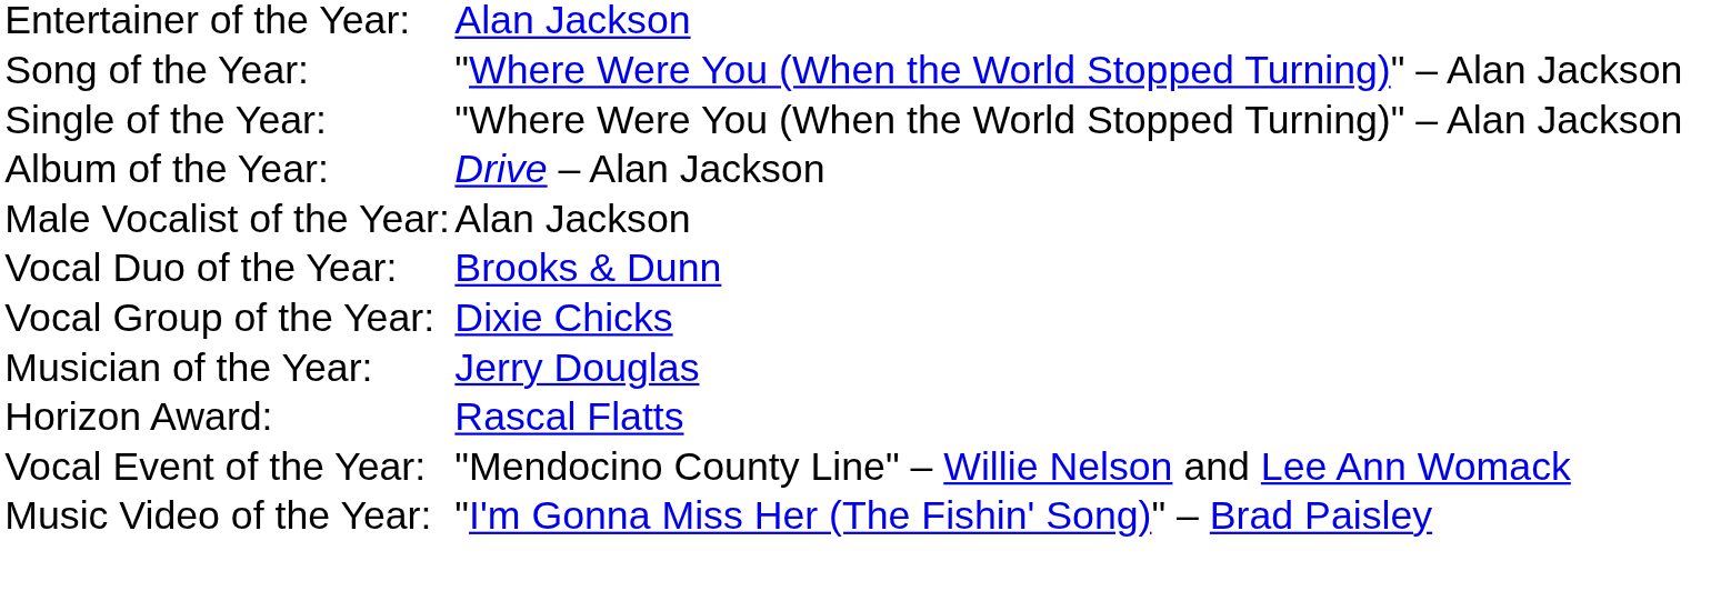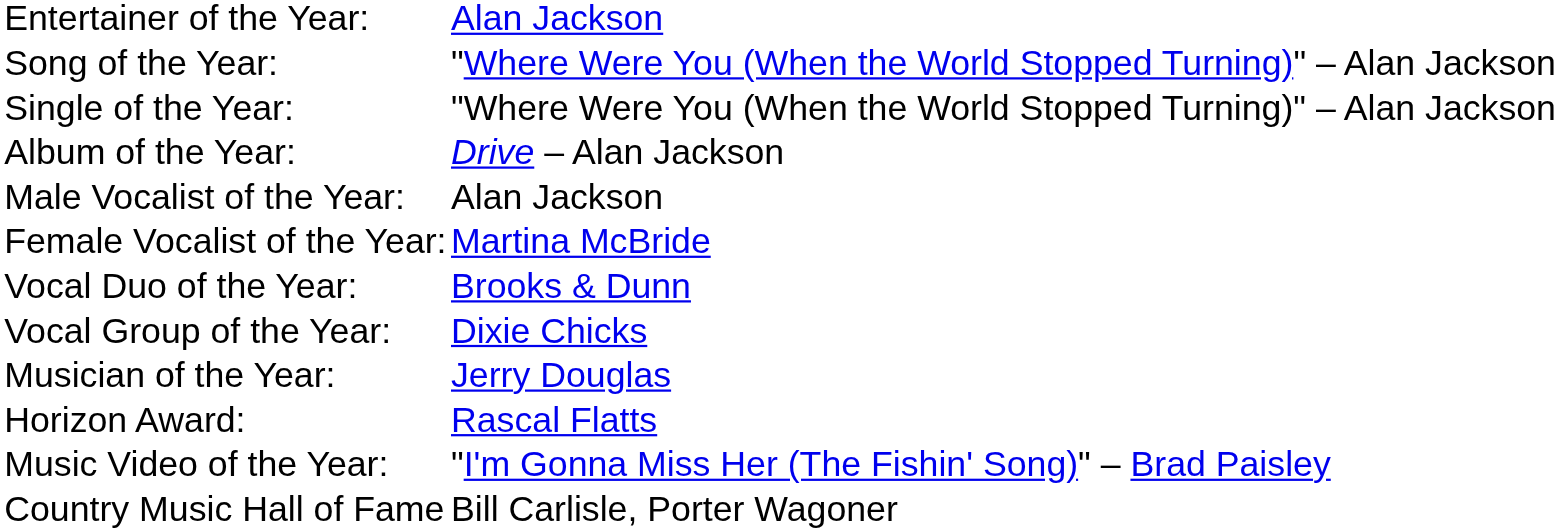+ row: Female Vocalist of the Year: | Martina McBride
- row: Vocal Event of the Year: | "Mendocino County Line" – Willie Nelson and Lee Ann Womack
+ row: Country Music Hall of Fame | Bill Carlisle, Porter Wagoner
